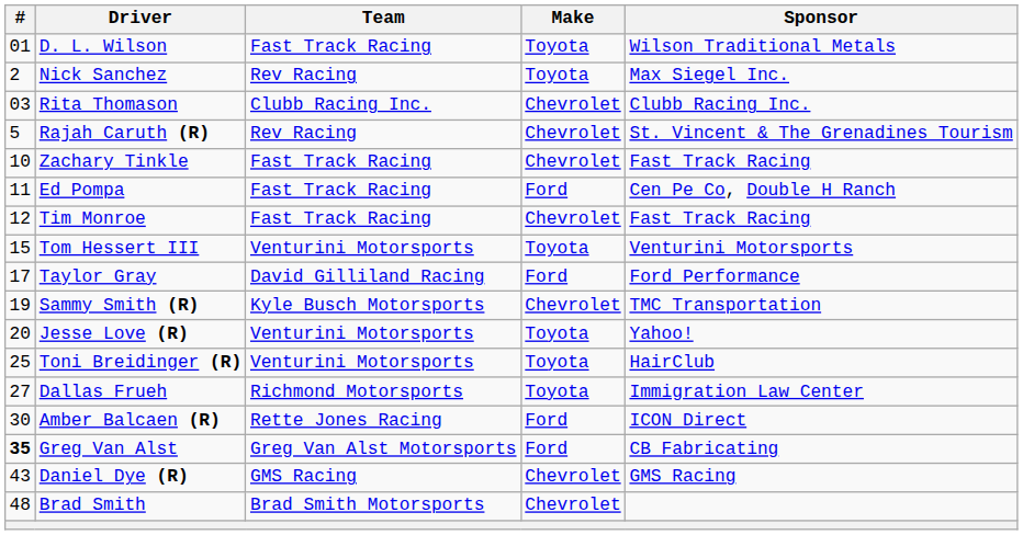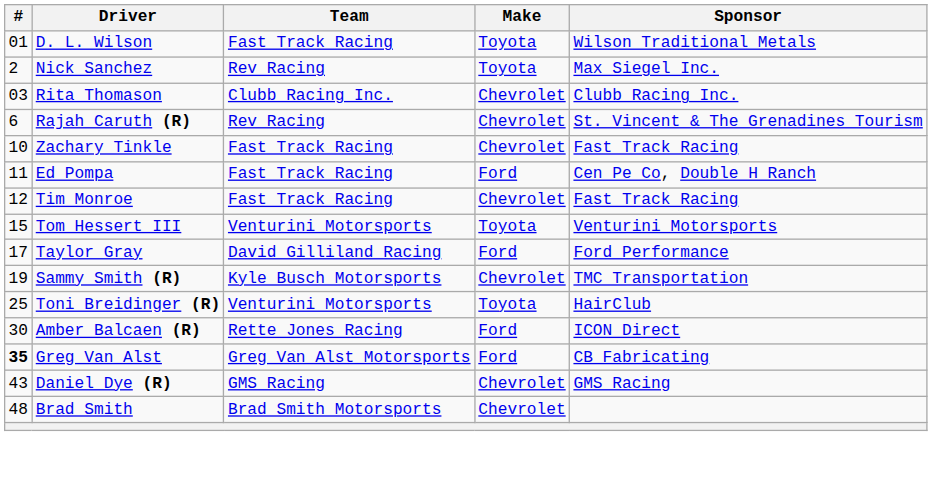Rajah Caruth (R) | #: 5 -> 6
- row: 20 | Jesse Love (R) | Venturini Motorsports | Toyota | Yahoo!
- row: 27 | Dallas Frueh | Richmond Motorsports | Toyota | Immigration Law Center
